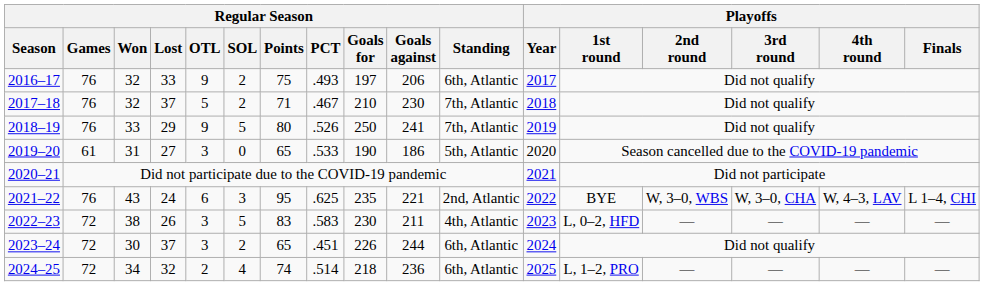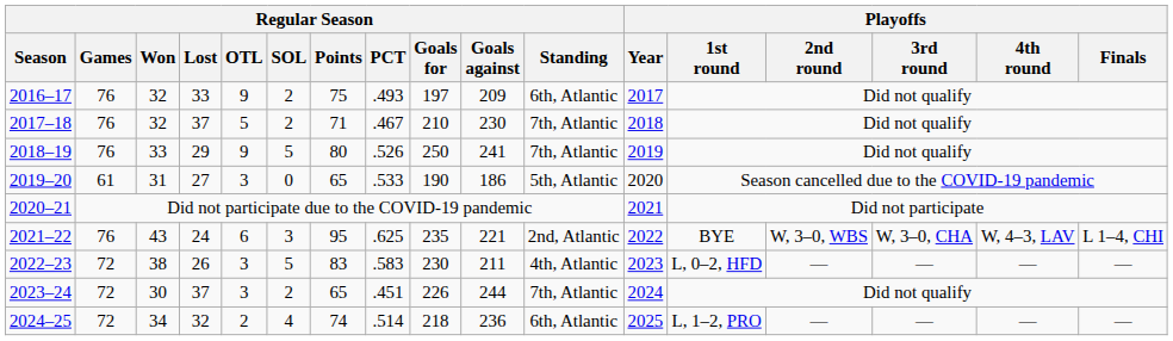2016–17 | Regular Season / Goals against: 206 -> 209
2023–24 | Regular Season / Standing: 6th, Atlantic -> 7th, Atlantic
